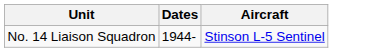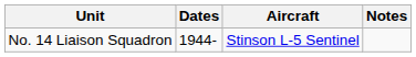+ column: Notes
